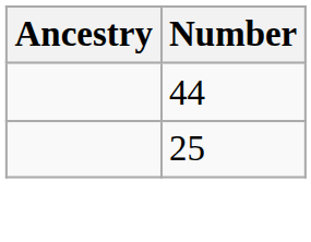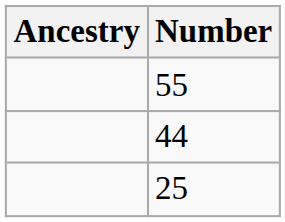+ row: 55
